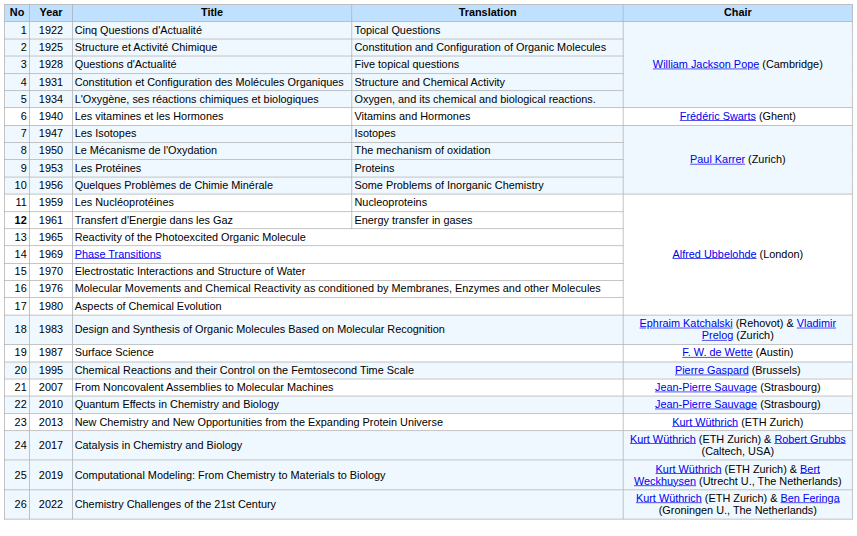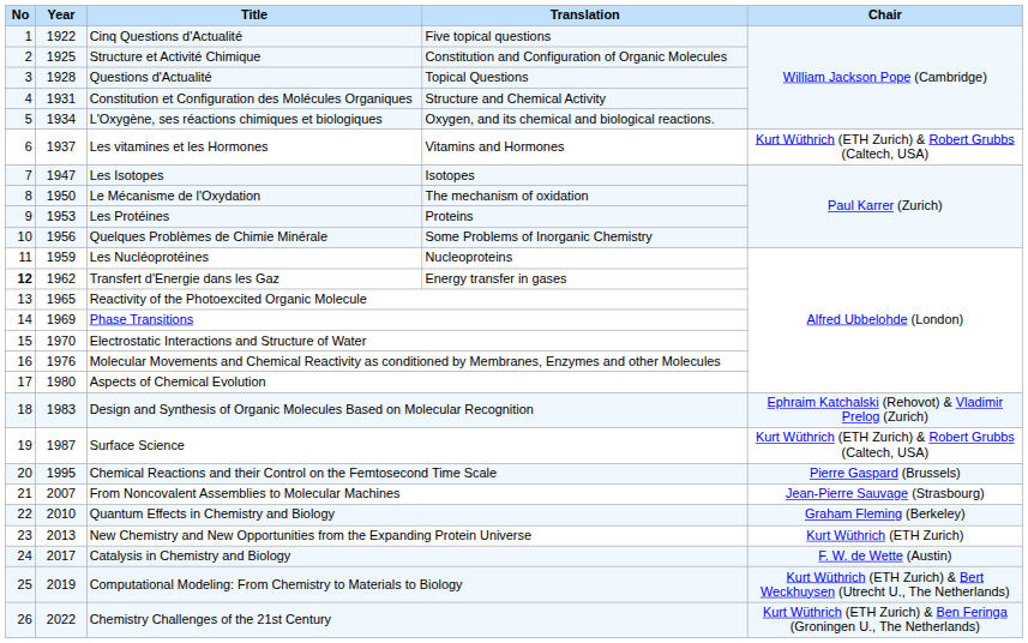Cinq Questions d'Actualité | Translation: Topical Questions -> Five topical questions
Questions d'Actualité | Translation: Five topical questions -> Topical Questions
Les vitamines et les Hormones | Year: 1940 -> 1937
Les vitamines et les Hormones | Chair: Frédéric Swarts (Ghent) -> Kurt Wüthrich (ETH Zurich) & Robert Grubbs (Caltech, USA)
Transfert d'Energie dans les Gaz | Year: 1961 -> 1962
Surface Science | Chair: F. W. de Wette (Austin) -> Kurt Wüthrich (ETH Zurich) & Robert Grubbs (Caltech, USA)
Quantum Effects in Chemistry and Biology | Chair: Jean-Pierre Sauvage (Strasbourg) -> Graham Fleming (Berkeley)
Catalysis in Chemistry and Biology | Chair: Kurt Wüthrich (ETH Zurich) & Robert Grubbs (Caltech, USA) -> F. W. de Wette (Austin)
